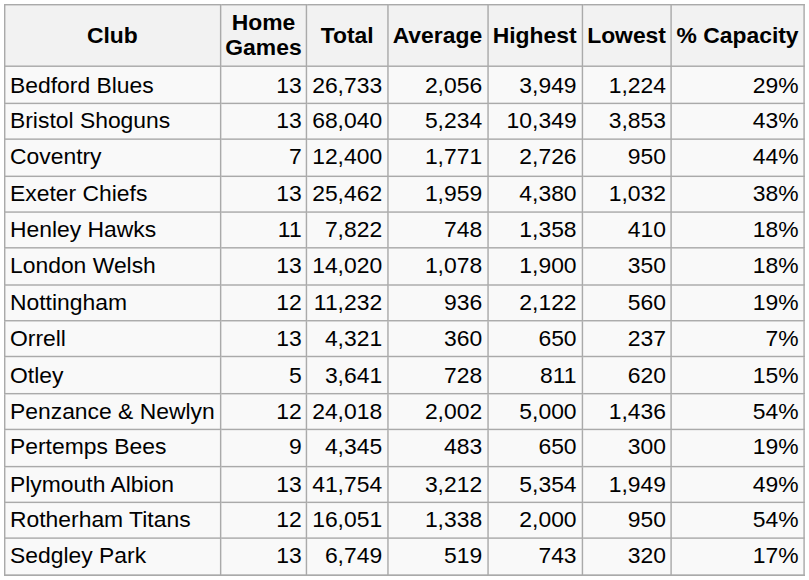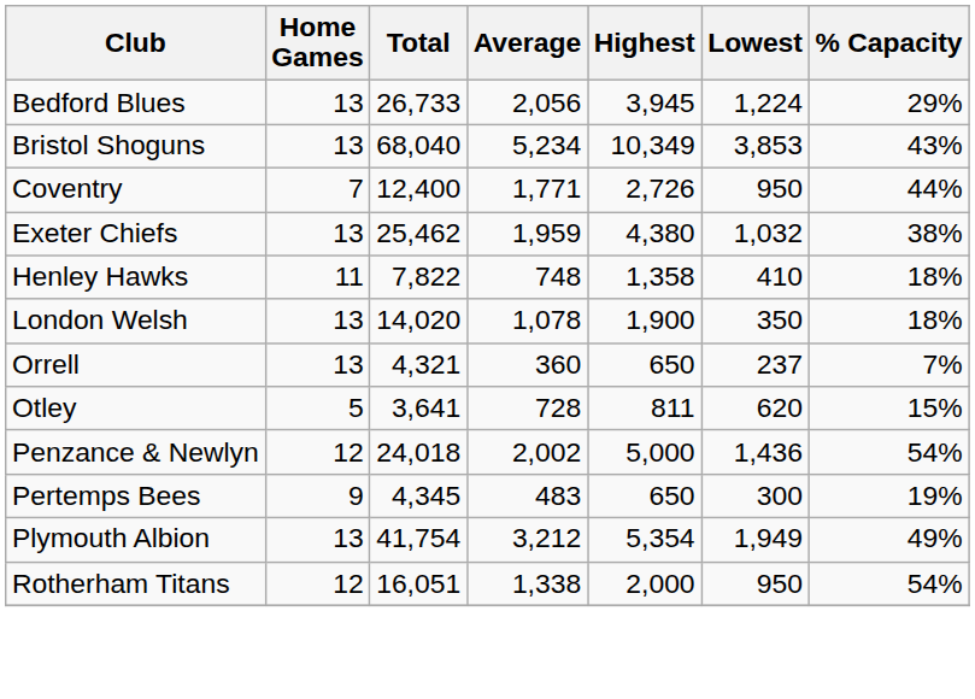Bedford Blues | Highest: 3,949 -> 3,945
- row: Nottingham | 12 | 11,232 | 936 | 2,122 | 560 | 19%
- row: Sedgley Park | 13 | 6,749 | 519 | 743 | 320 | 17%
